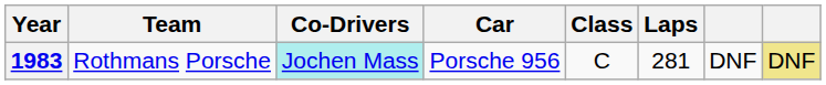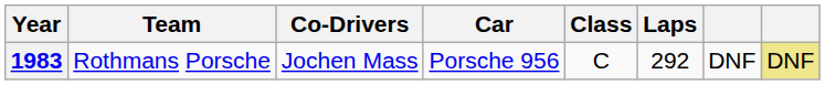1983 | Co-Drivers: paleturquoise background -> no background
1983 | Laps: 281 -> 292
